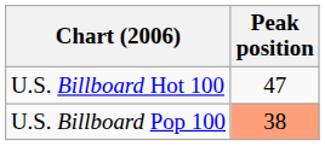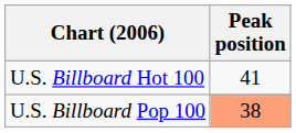U.S. Billboard Hot 100 | Peak position: 47 -> 41
